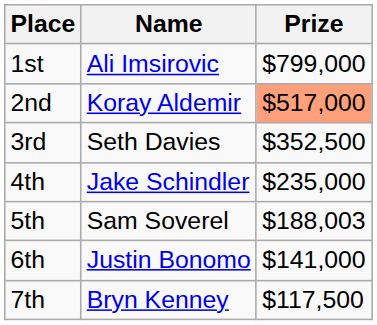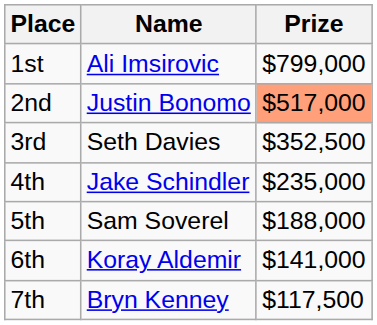2nd | Name: Koray Aldemir -> Justin Bonomo
5th | Prize: $188,003 -> $188,000
6th | Name: Justin Bonomo -> Koray Aldemir
